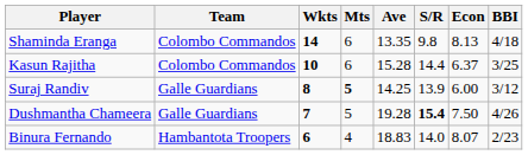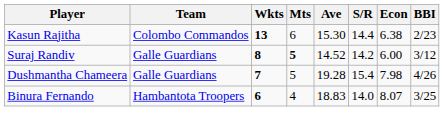- row: Shaminda Eranga | Colombo Commandos | 14 | 6 | 13.35 | 9.8 | 8.13 | 4/18
Kasun Rajitha | Wkts: 10 -> 13
Kasun Rajitha | Ave: 15.28 -> 15.30
Kasun Rajitha | Econ: 6.37 -> 6.38
Kasun Rajitha | BBI: 3/25 -> 2/23
Suraj Randiv | Ave: 14.25 -> 14.52
Suraj Randiv | S/R: 13.9 -> 14.2
Dushmantha Chameera | S/R: bold -> normal
Dushmantha Chameera | Econ: 7.50 -> 7.98
Binura Fernando | BBI: 2/23 -> 3/25
